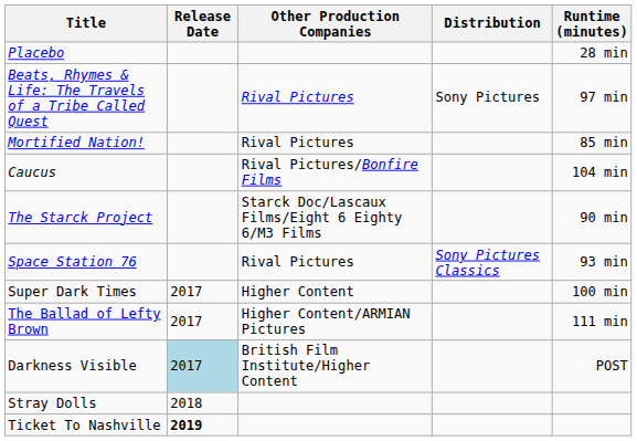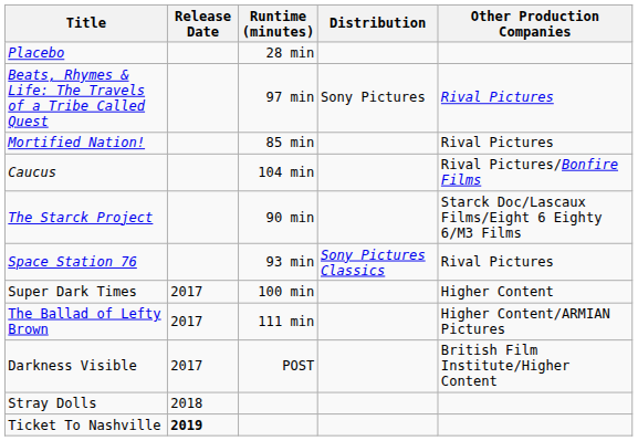columns swapped: Other Production Companies <-> Runtime (minutes)
Darkness Visible | Release Date: lightblue background -> no background
